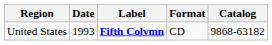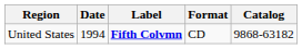United States | Date: 1993 -> 1994
